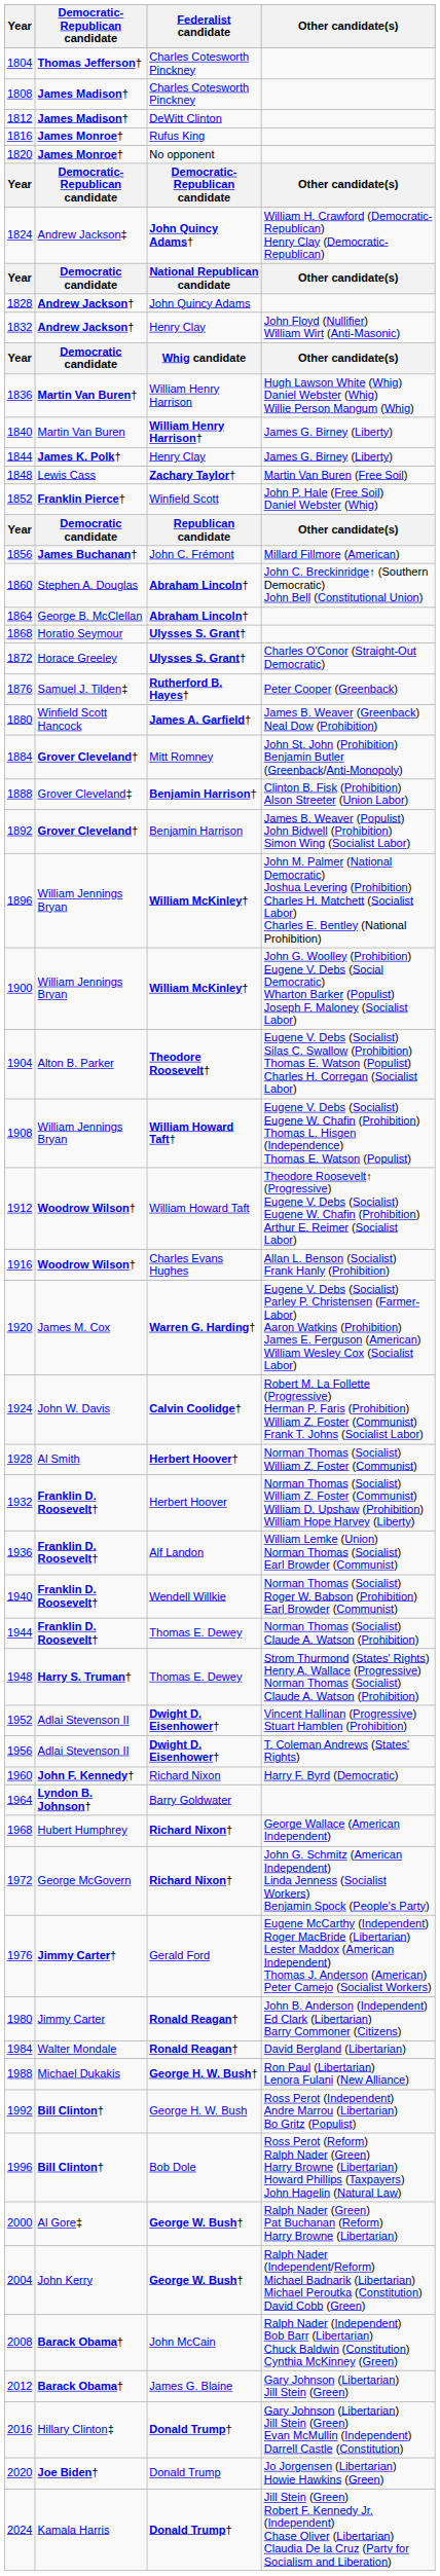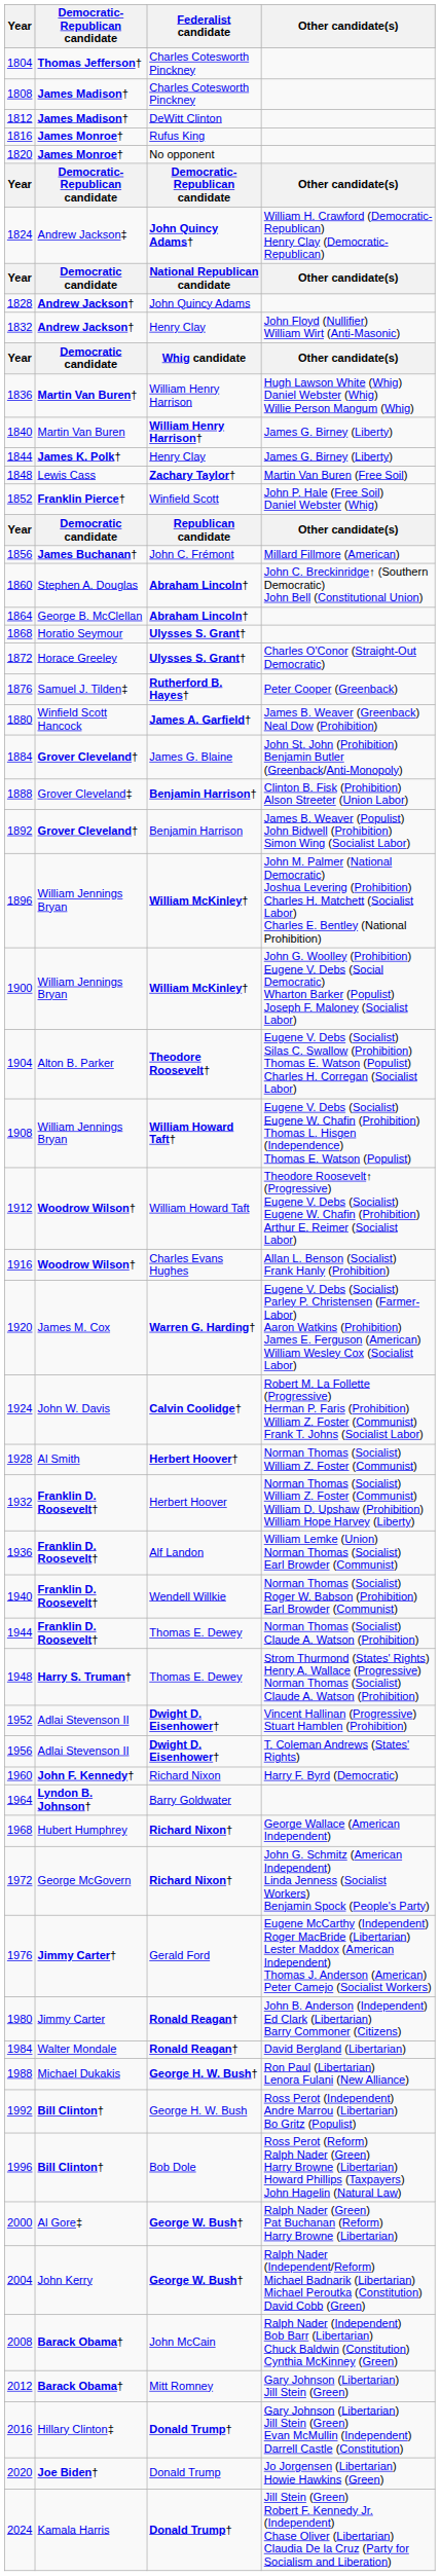1884 | Federalist candidate: Mitt Romney -> James G. Blaine
2012 | Federalist candidate: James G. Blaine -> Mitt Romney
